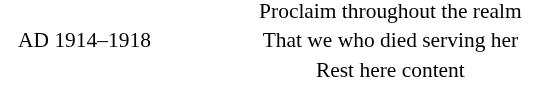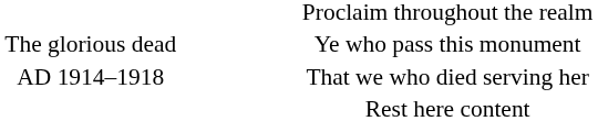+ row: The glorious dead | Ye who pass this monument
